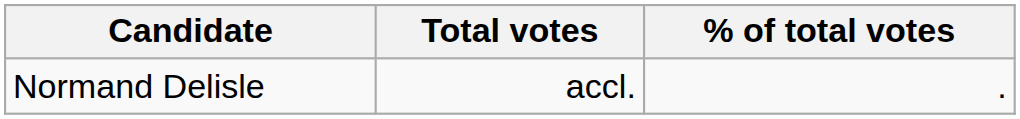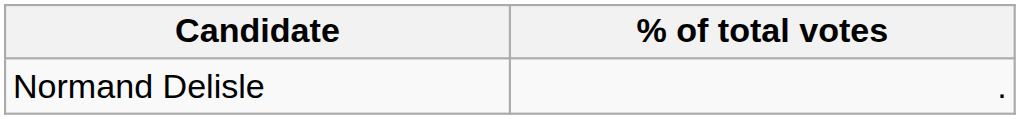- column: Total votes | accl.
